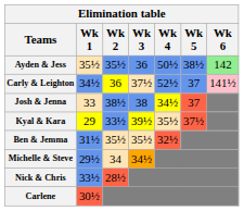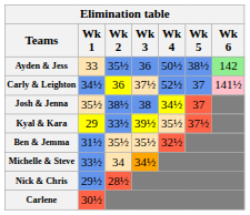Ayden & Jess | Wk 1: 35½ -> 33
Josh & Jenna | Wk 1: 33 -> 35½
Michelle & Steve | Wk 1: 29½ -> 33½
Nick & Chris | Wk 1: 33½ -> 29½
